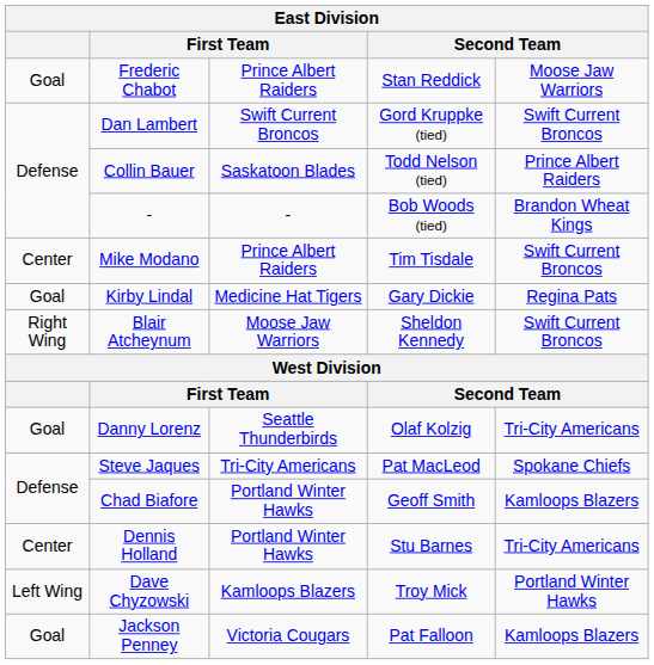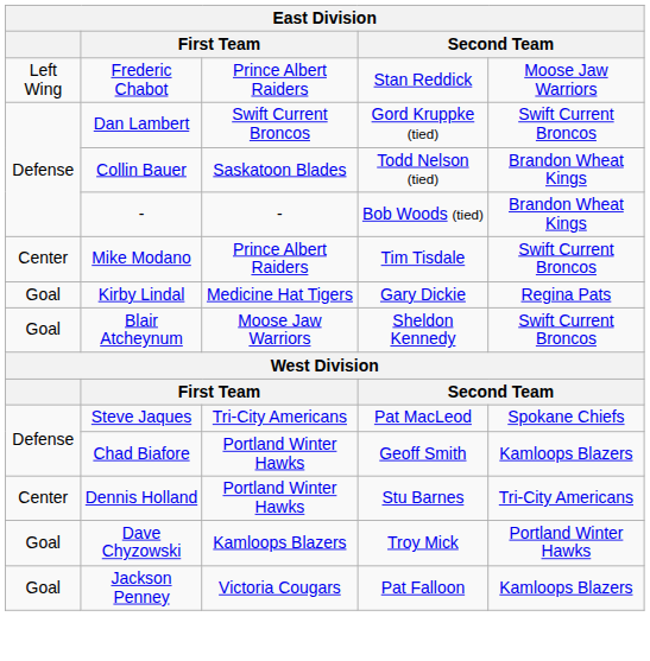Frederic Chabot | column 1: Goal -> Left Wing
Collin Bauer | column 5: Prince Albert Raiders -> Brandon Wheat Kings
Blair Atcheynum | column 1: Right Wing -> Goal
- row: Goal | Danny Lorenz | Seattle Thunderbirds | Olaf Kolzig | Tri-City Americans
Dave Chyzowski | column 1: Left Wing -> Goal
